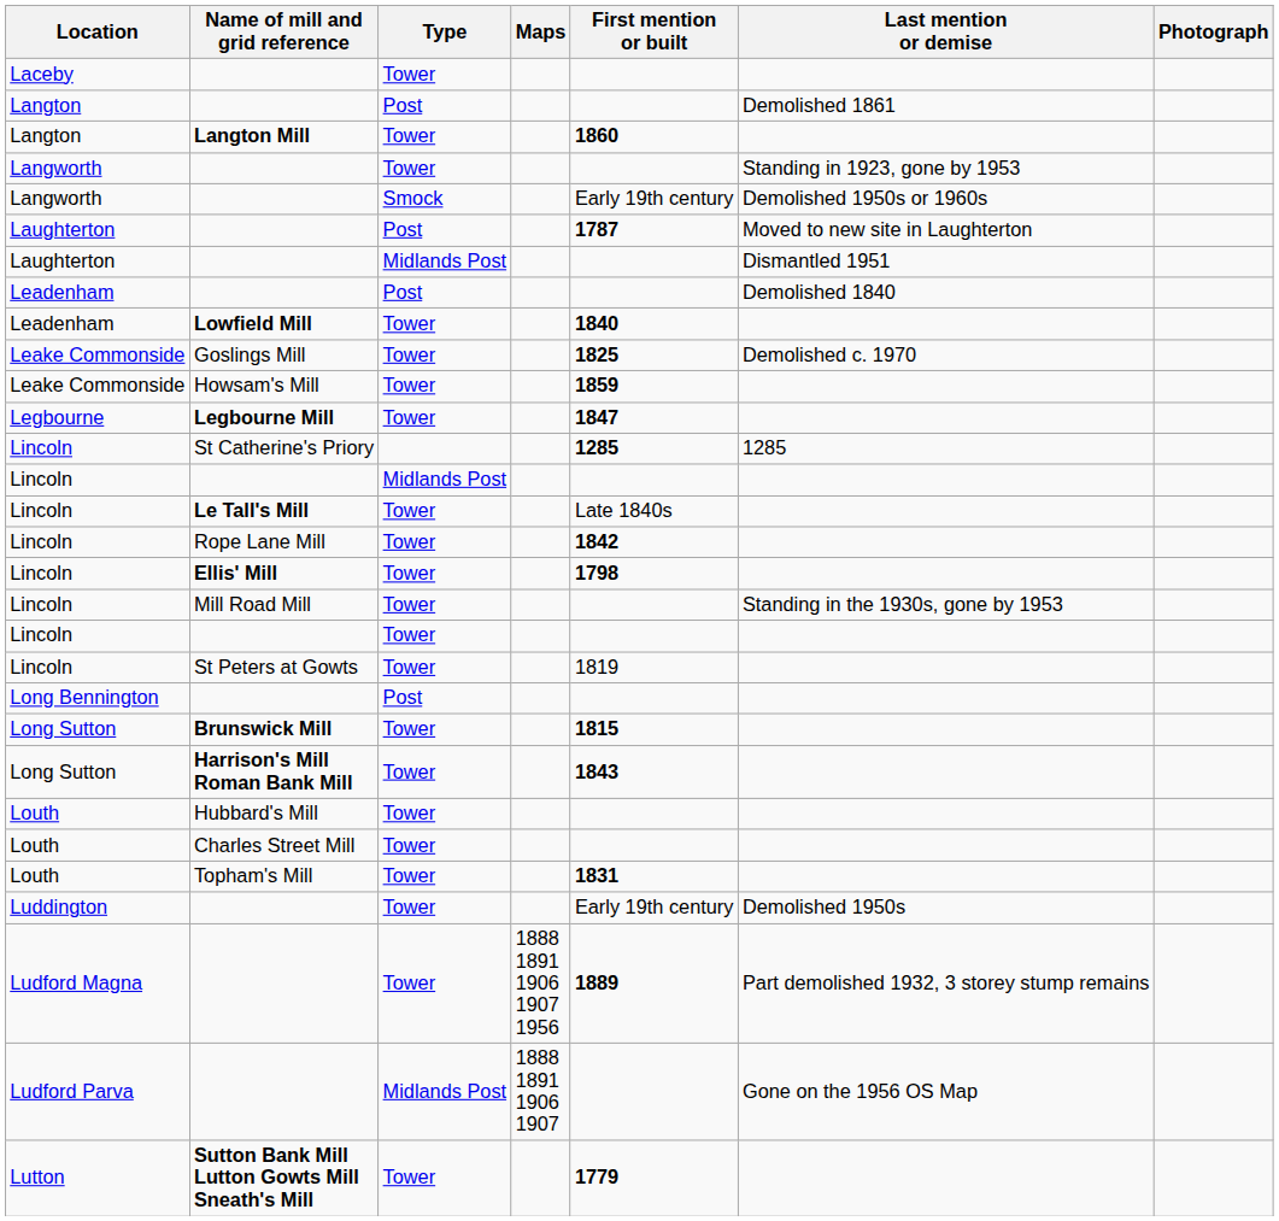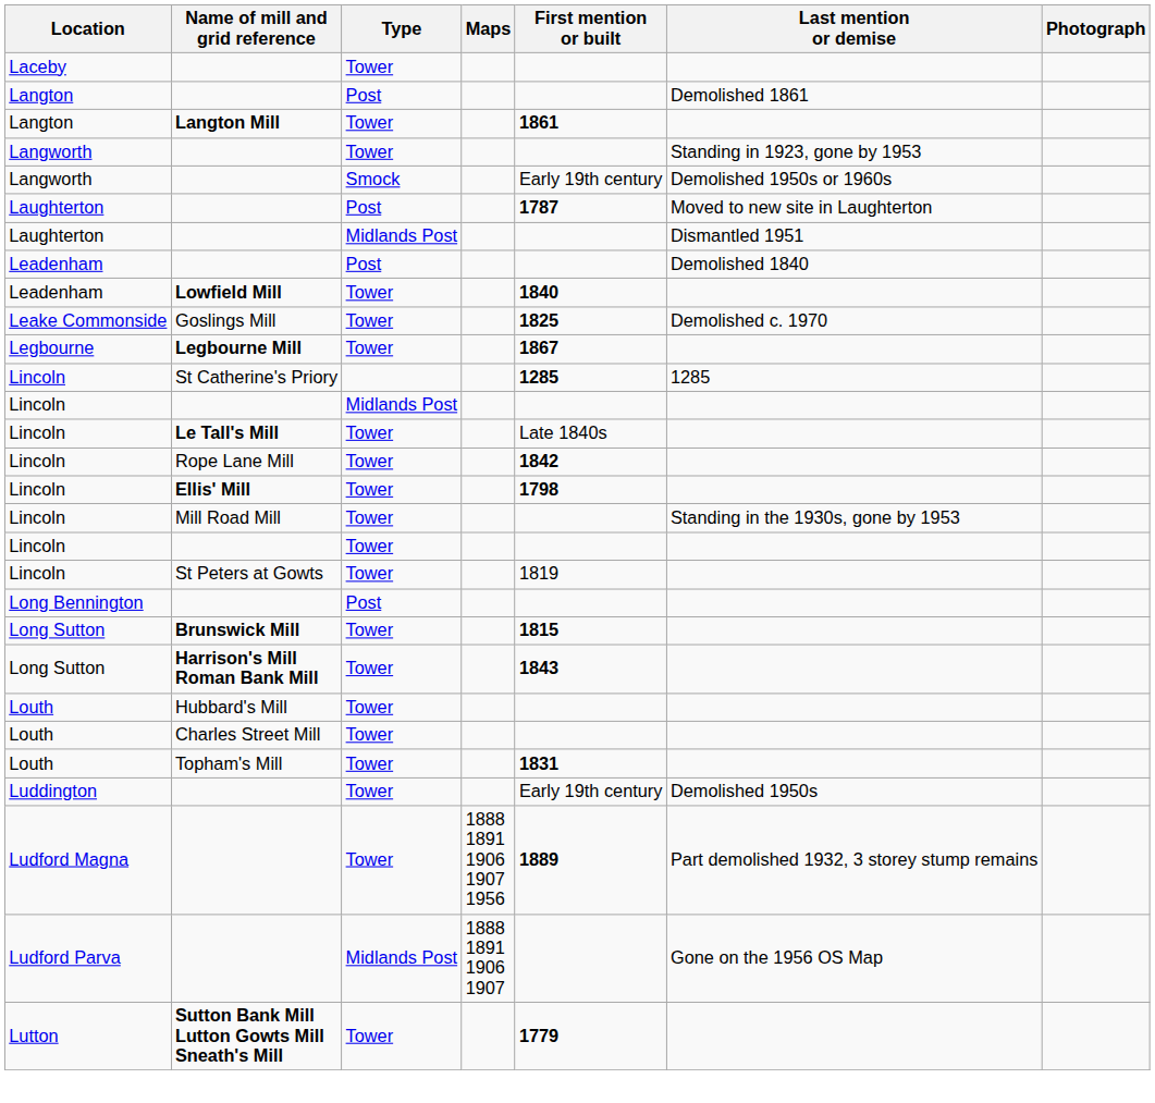Langton Mill | First mention or built: 1860 -> 1861
- row: Leake Commonside | Howsam's Mill | Tower | 1859
Legbourne Mill | First mention or built: 1847 -> 1867
